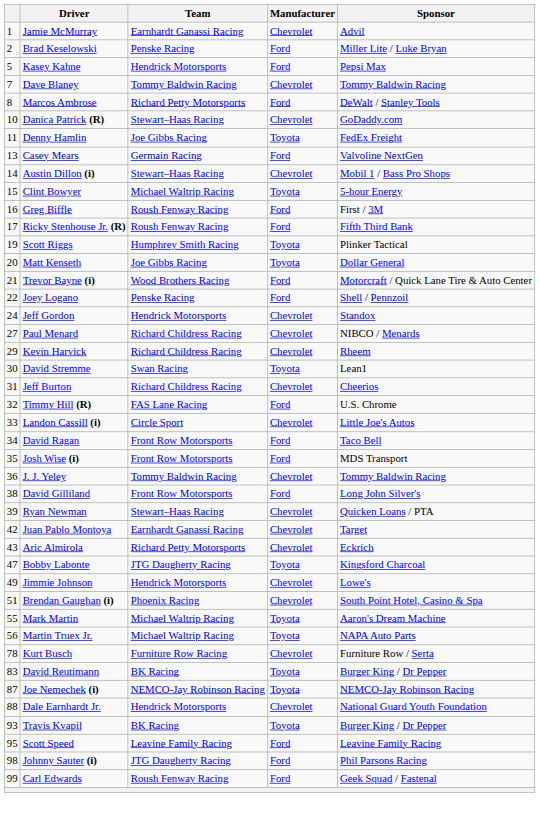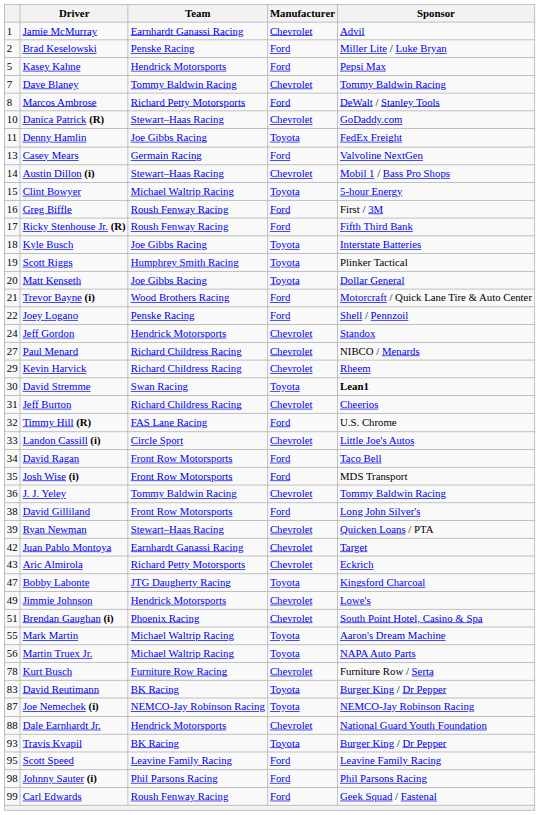+ row: 18 | Kyle Busch | Joe Gibbs Racing | Toyota | Interstate Batteries
David Stremme | Sponsor: normal -> bold
Johnny Sauter (i) | Team: JTG Daugherty Racing -> Phil Parsons Racing
